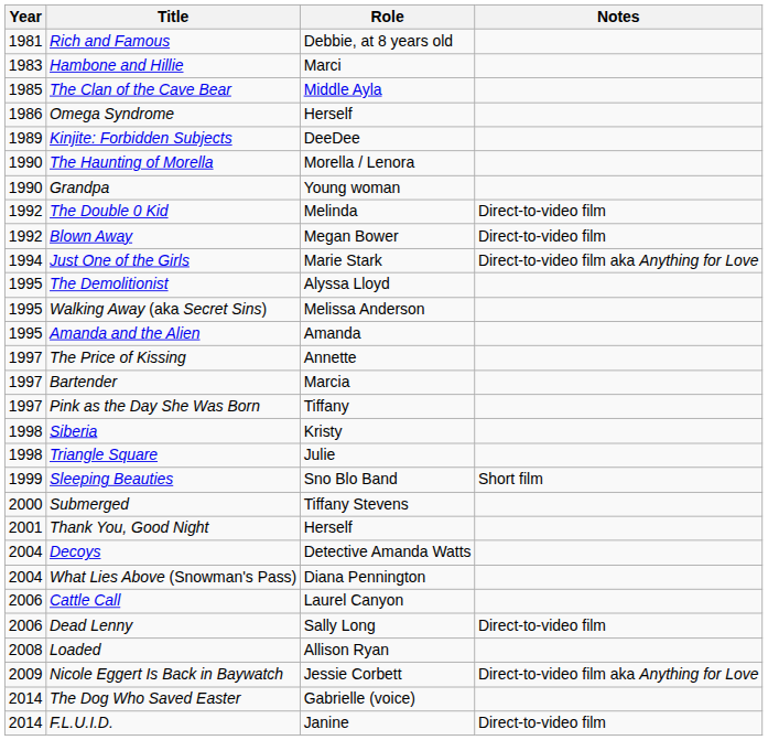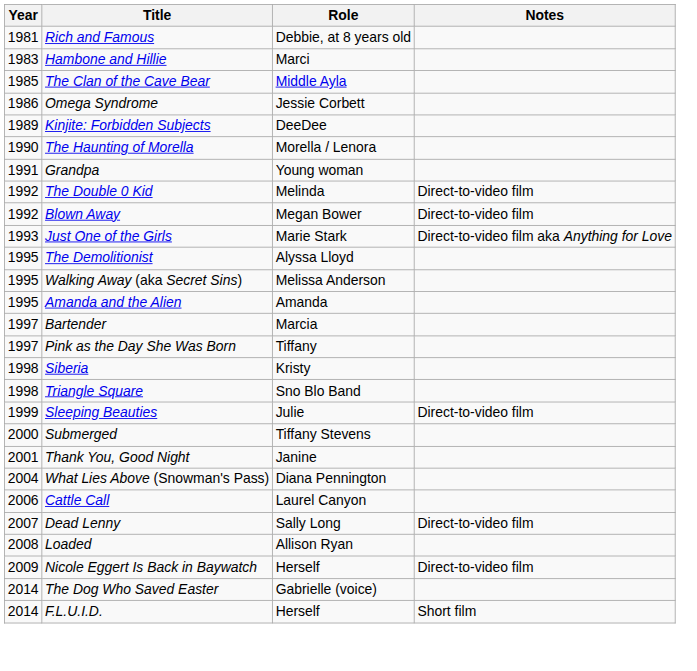Omega Syndrome | Role: Herself -> Jessie Corbett
Grandpa | Year: 1990 -> 1991
Just One of the Girls | Year: 1994 -> 1993
- row: 1997 | The Price of Kissing | Annette
Triangle Square | Role: Julie -> Sno Blo Band
Sleeping Beauties | Role: Sno Blo Band -> Julie
Sleeping Beauties | Notes: Short film -> Direct-to-video film
Thank You, Good Night | Role: Herself -> Janine
- row: 2004 | Decoys | Detective Amanda Watts
Dead Lenny | Year: 2006 -> 2007
Nicole Eggert Is Back in Baywatch | Role: Jessie Corbett -> Herself
Nicole Eggert Is Back in Baywatch | Notes: Direct-to-video film aka Anything for Love -> Direct-to-video film
F.L.U.I.D. | Role: Janine -> Herself
F.L.U.I.D. | Notes: Direct-to-video film -> Short film
